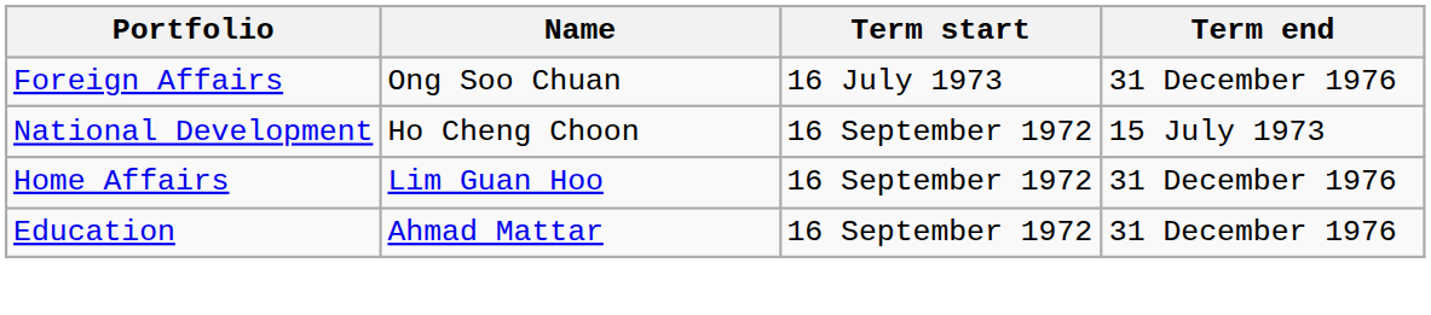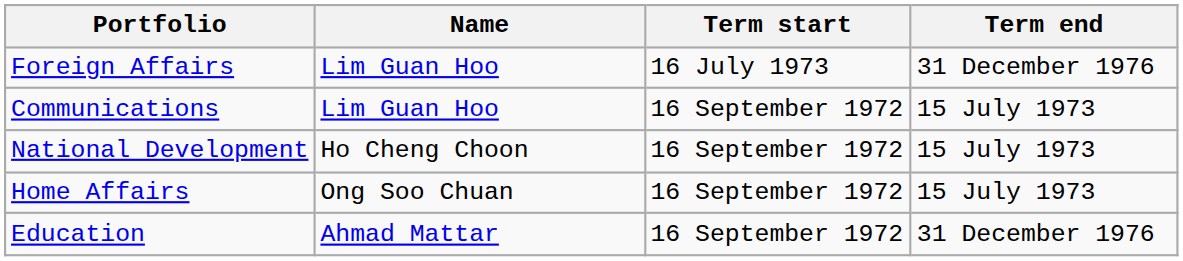Foreign Affairs | Name: Ong Soo Chuan -> Lim Guan Hoo
+ row: Communications | Lim Guan Hoo | 16 September 1972 | 15 July 1973
Home Affairs | Name: Lim Guan Hoo -> Ong Soo Chuan
Home Affairs | Term end: 31 December 1976 -> 15 July 1973
